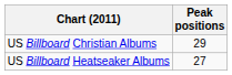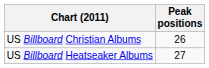US Billboard Christian Albums | Peak positions: 29 -> 26
